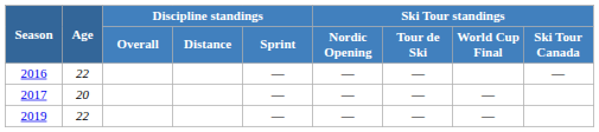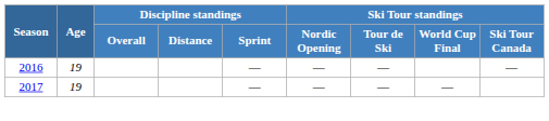2016 | Age: 22 -> 19
2017 | Age: 20 -> 19
- row: 2019 | 22 | — | — | — | —
